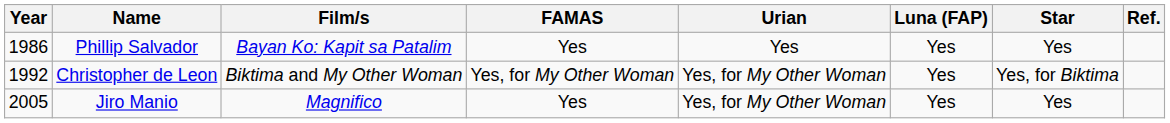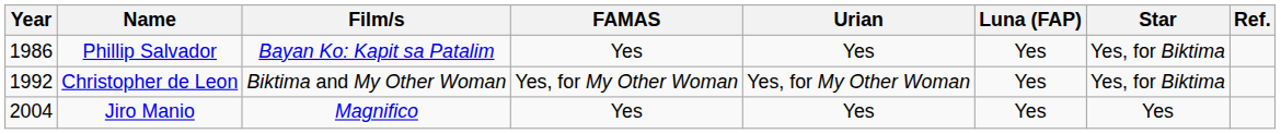Phillip Salvador | Star: Yes -> Yes, for Biktima
Jiro Manio | Year: 2005 -> 2004
Jiro Manio | Urian: Yes, for My Other Woman -> Yes
